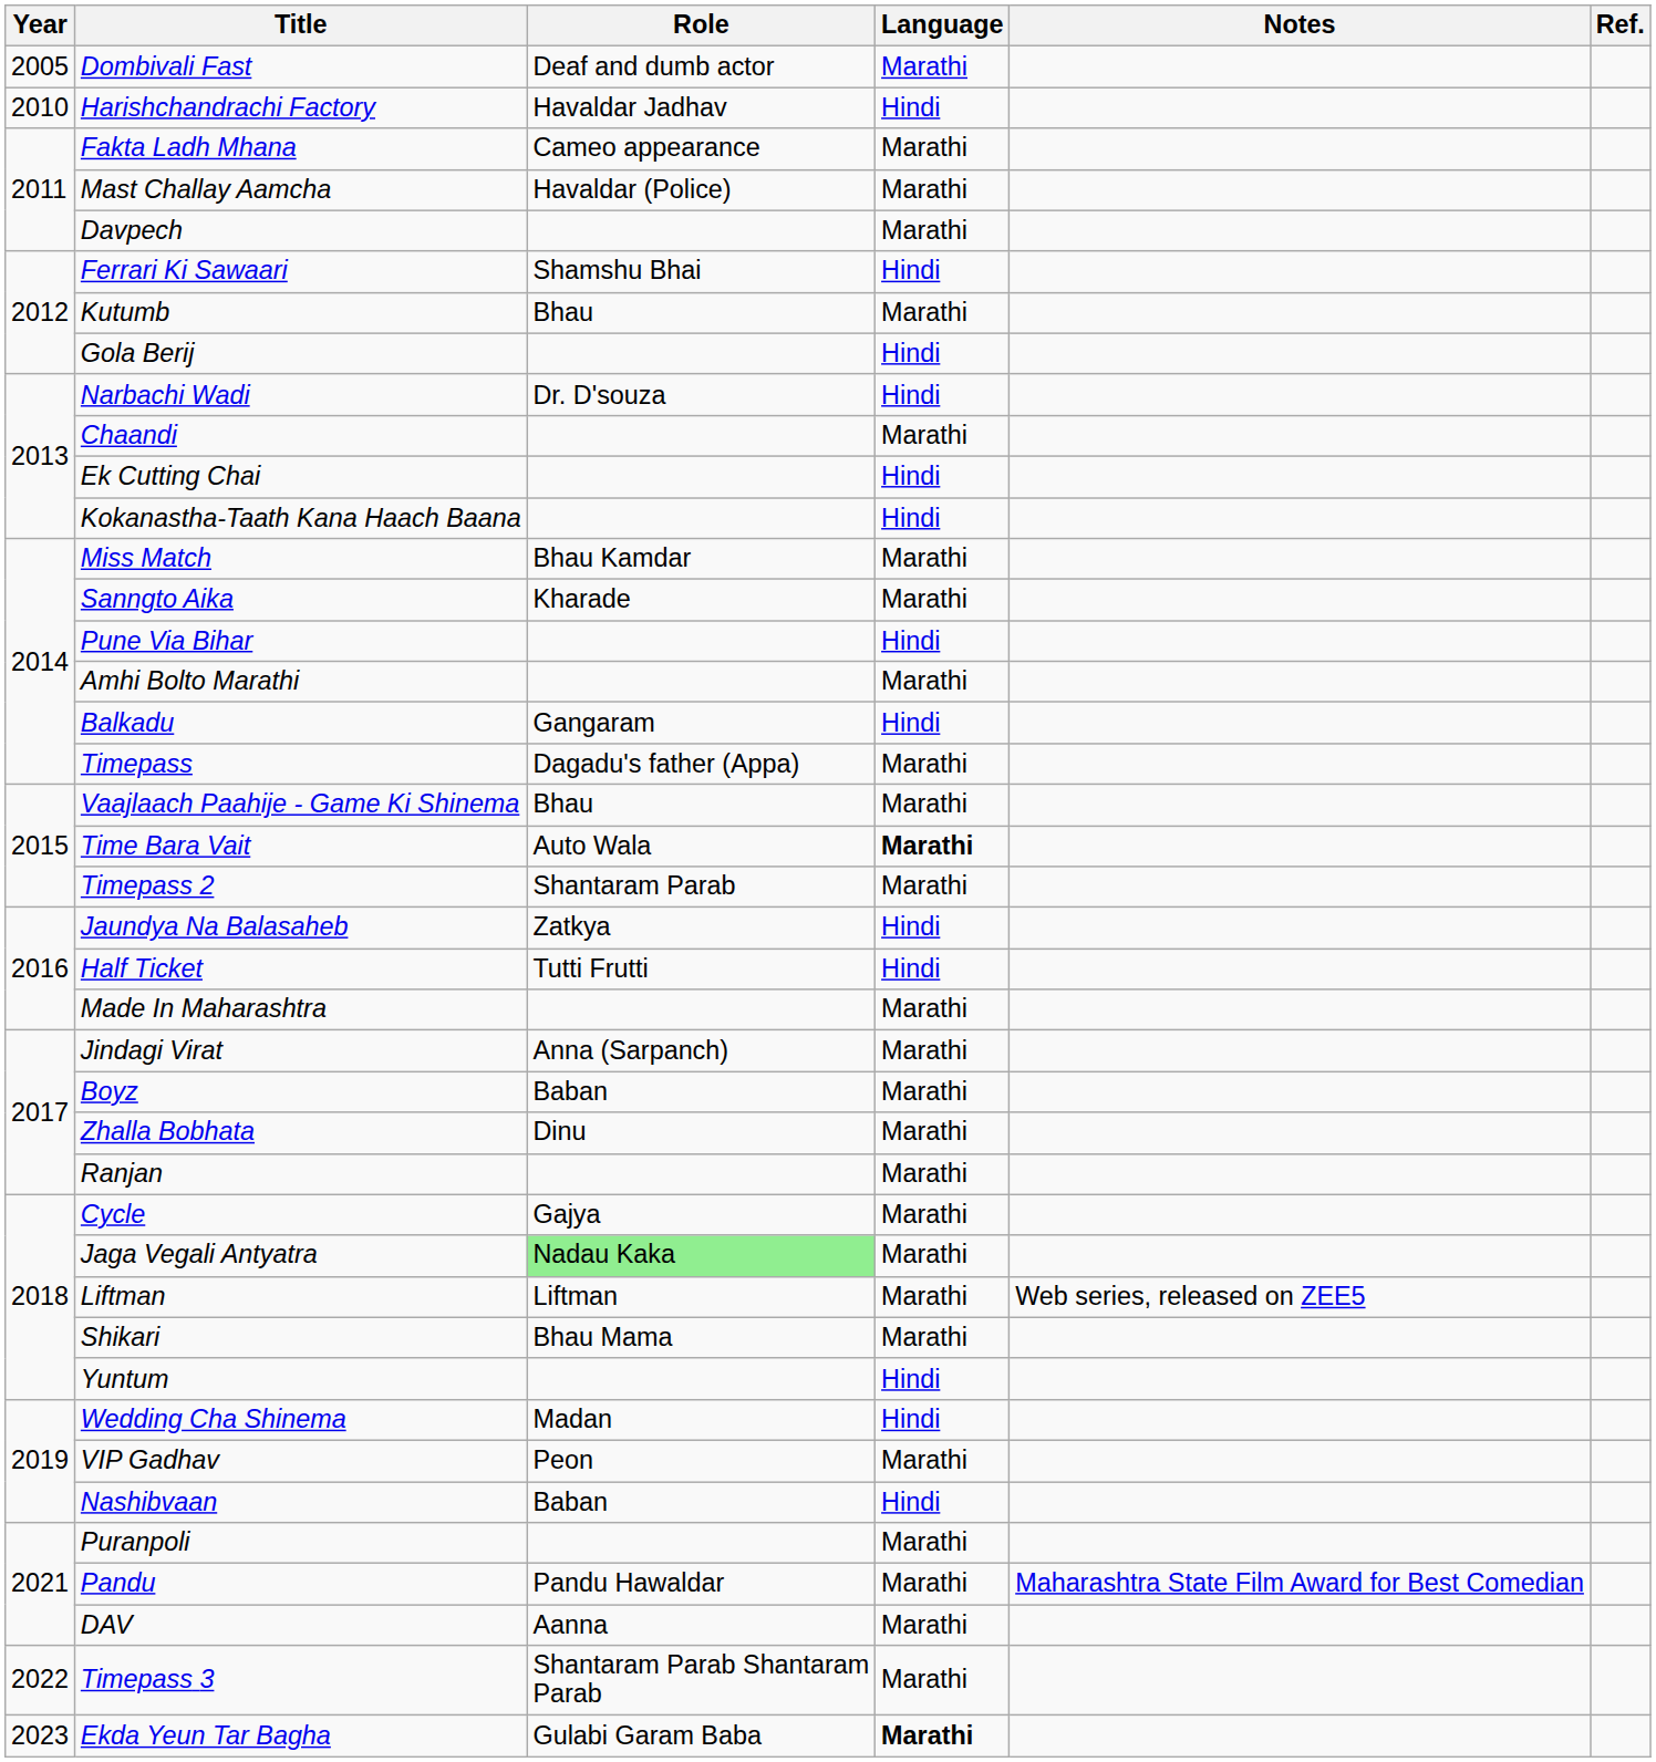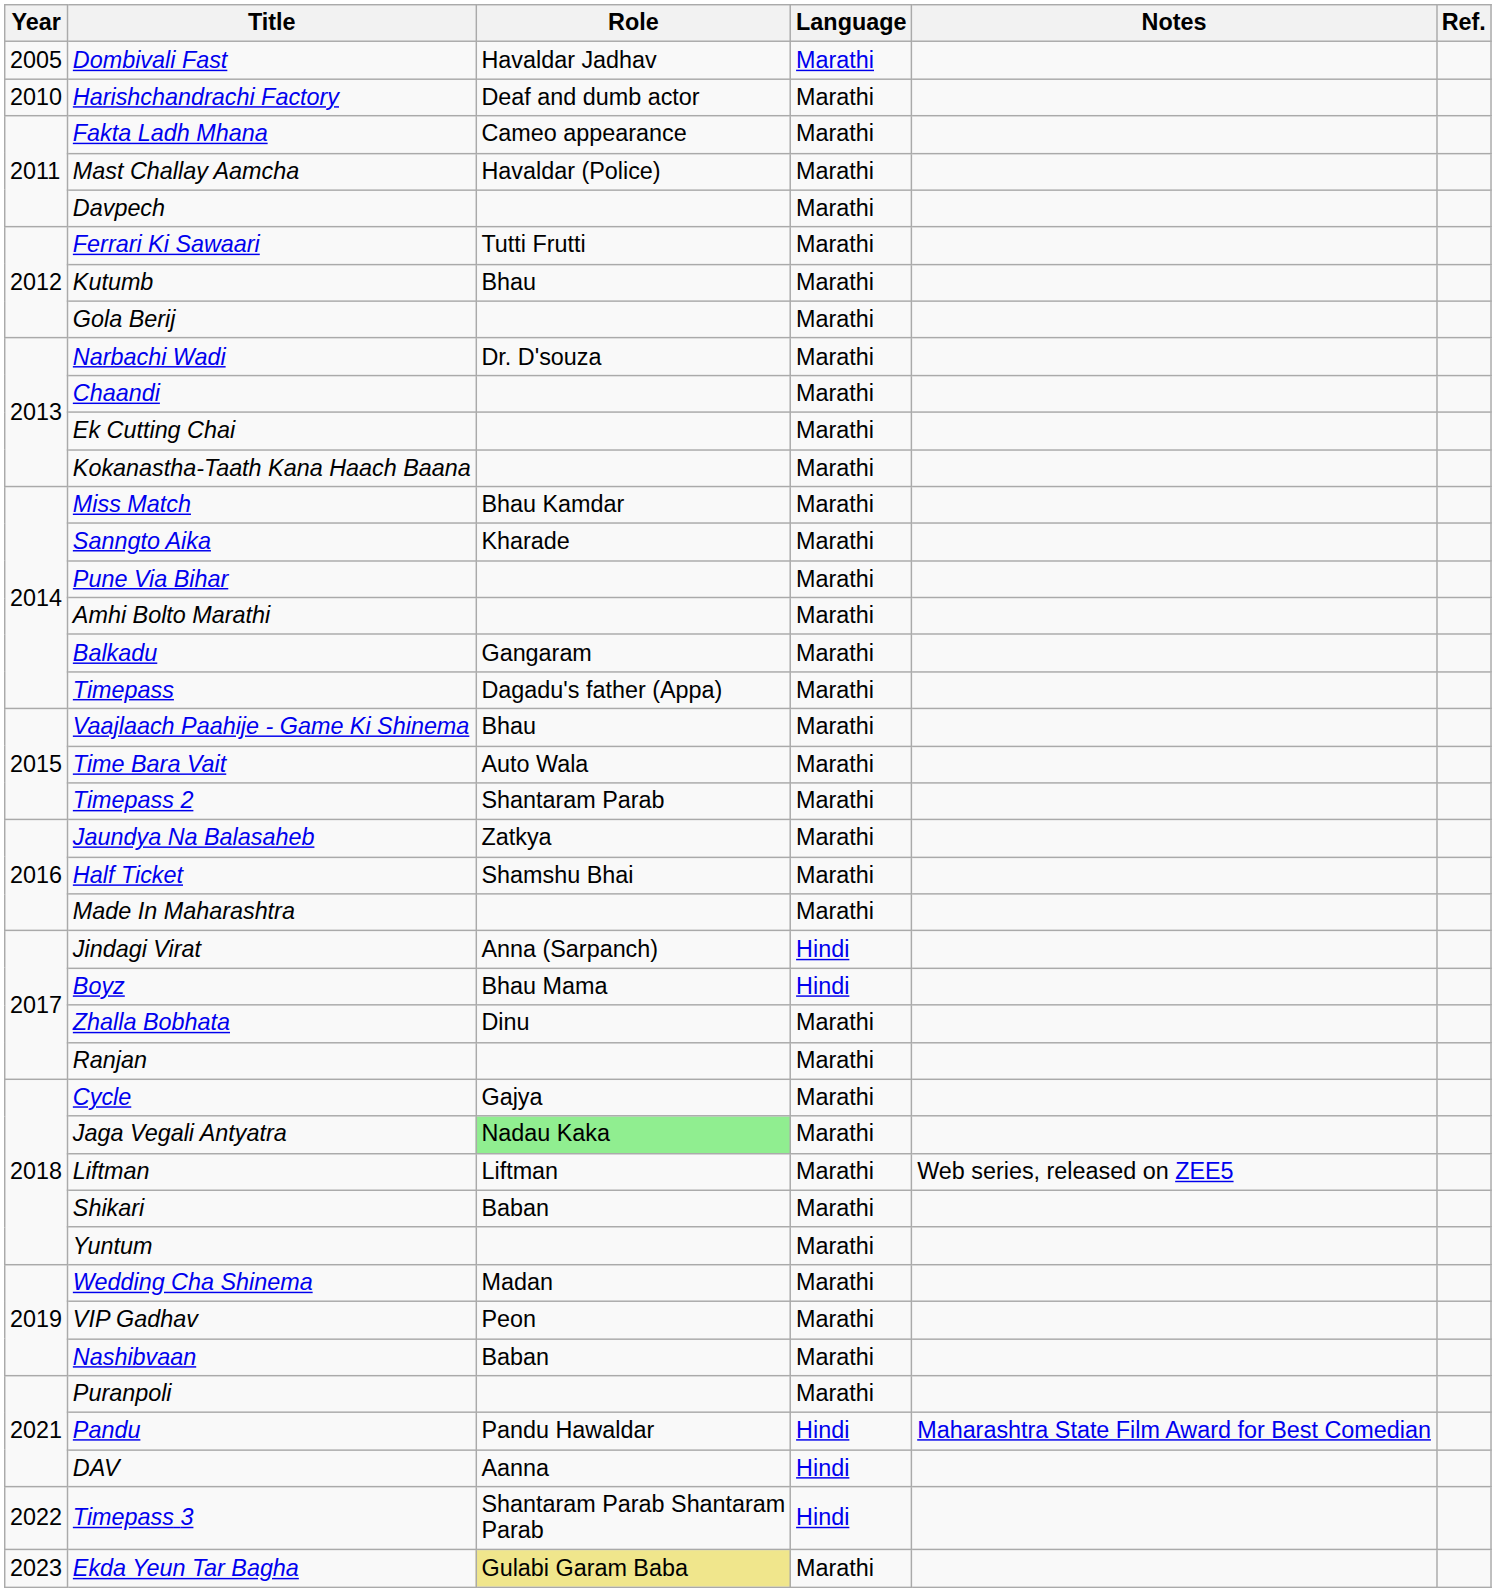Dombivali Fast | Role: Deaf and dumb actor -> Havaldar Jadhav
Harishchandrachi Factory | Role: Havaldar Jadhav -> Deaf and dumb actor
Harishchandrachi Factory | Language: Hindi -> Marathi
Ferrari Ki Sawaari | Role: Shamshu Bhai -> Tutti Frutti
Ferrari Ki Sawaari | Language: Hindi -> Marathi
Gola Berij | Language: Hindi -> Marathi
Narbachi Wadi | Language: Hindi -> Marathi
Ek Cutting Chai | Language: Hindi -> Marathi
Kokanastha-Taath Kana Haach Baana | Language: Hindi -> Marathi
Pune Via Bihar | Language: Hindi -> Marathi
Balkadu | Language: Hindi -> Marathi
Time Bara Vait | Language: bold -> normal
Jaundya Na Balasaheb | Language: Hindi -> Marathi
Half Ticket | Role: Tutti Frutti -> Shamshu Bhai
Half Ticket | Language: Hindi -> Marathi
Jindagi Virat | Language: Marathi -> Hindi
Boyz | Role: Baban -> Bhau Mama
Boyz | Language: Marathi -> Hindi
Shikari | Role: Bhau Mama -> Baban
Yuntum | Language: Hindi -> Marathi
Wedding Cha Shinema | Language: Hindi -> Marathi
Nashibvaan | Language: Hindi -> Marathi
Pandu | Language: Marathi -> Hindi
DAV | Language: Marathi -> Hindi
Timepass 3 | Language: Marathi -> Hindi
Ekda Yeun Tar Bagha | Role: no background -> khaki background
Ekda Yeun Tar Bagha | Language: bold -> normal
